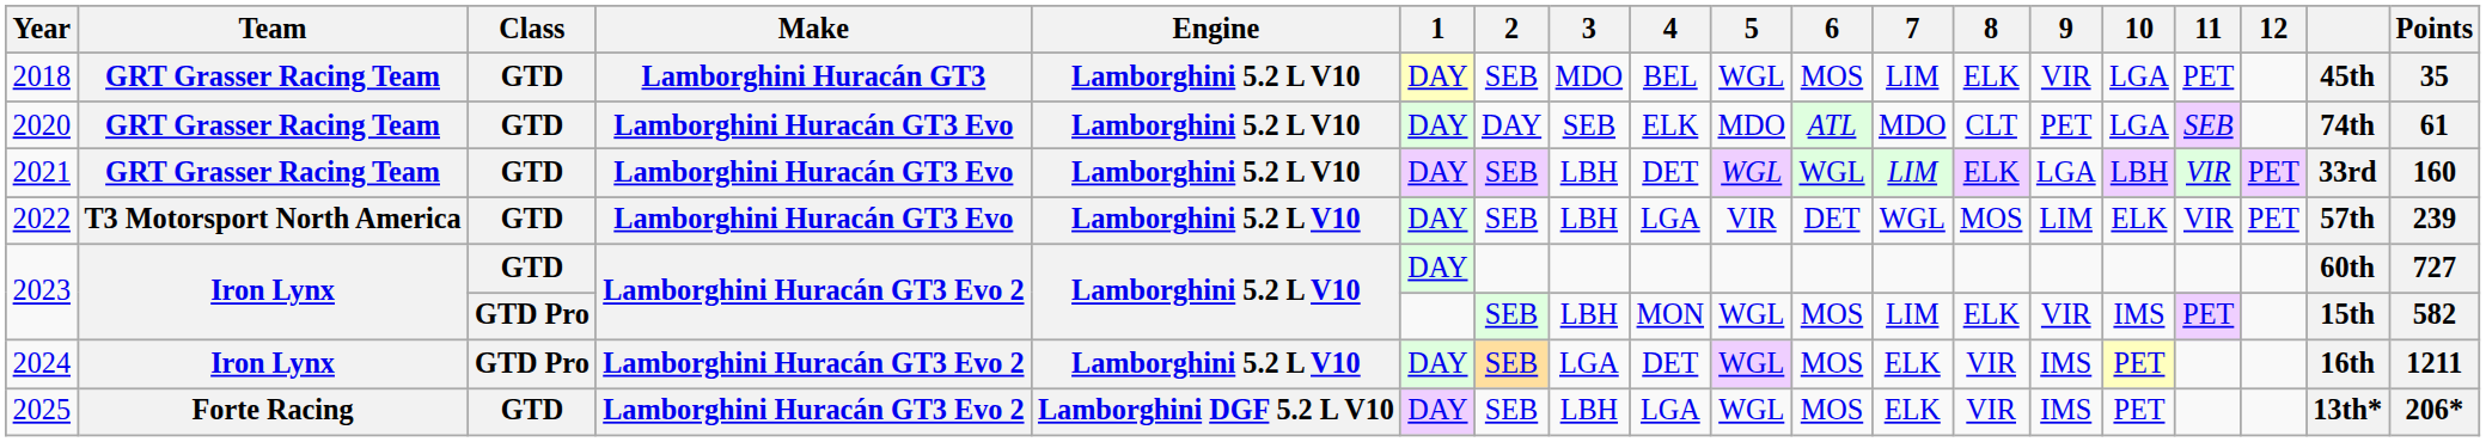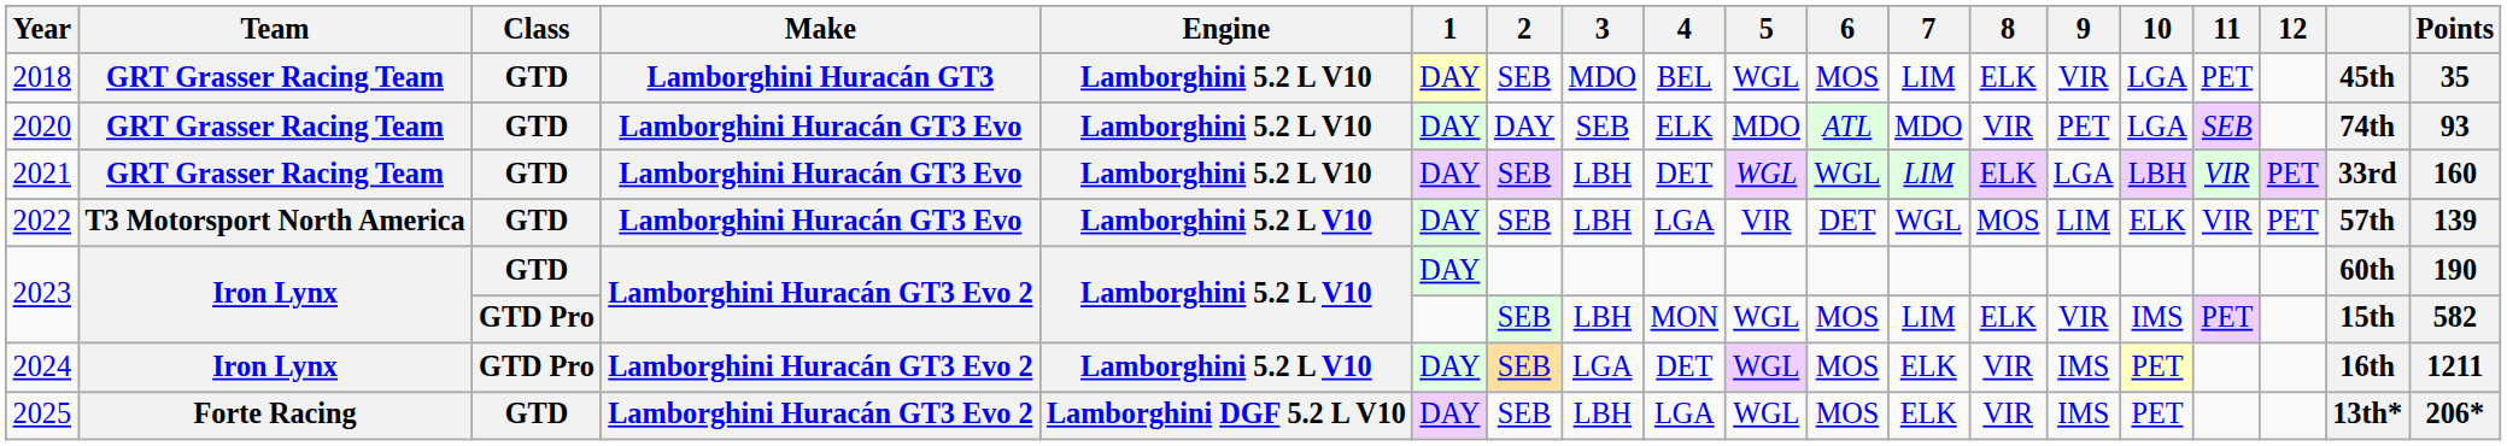2020 | 8: CLT -> VIR
2020 | Points: 61 -> 93
2022 | Points: 239 -> 139
2023 / GTD | Points: 727 -> 190
